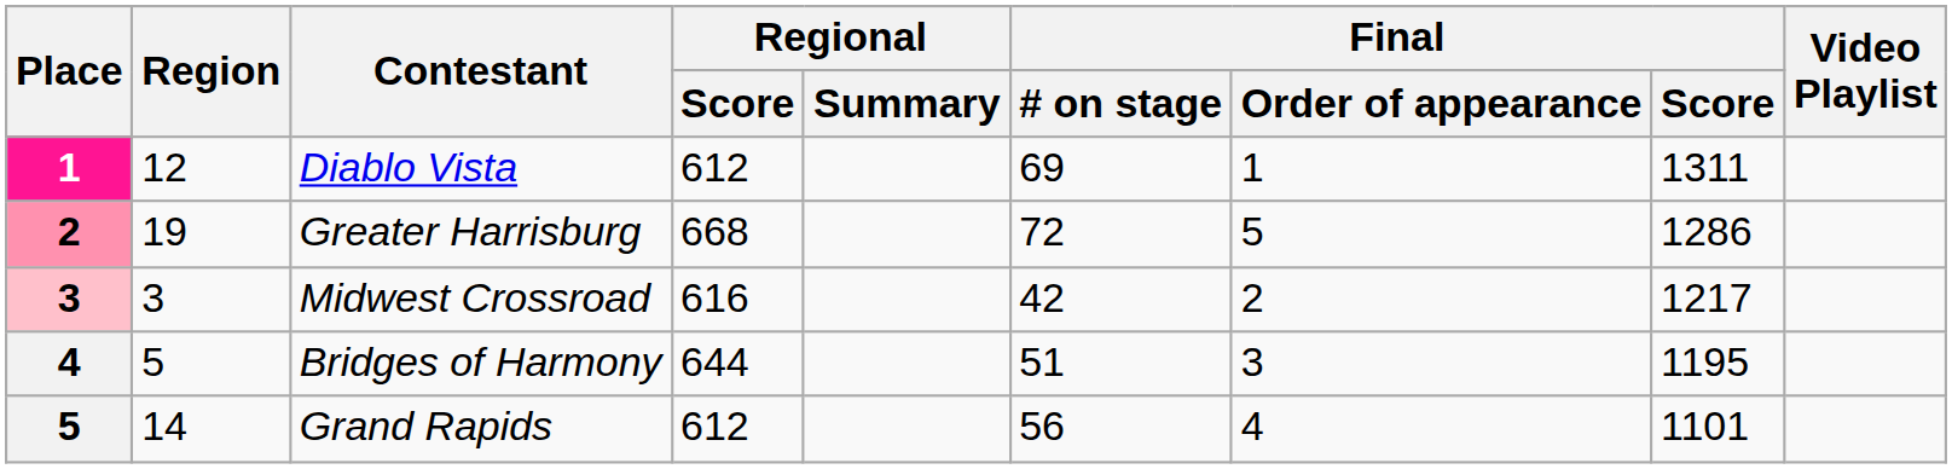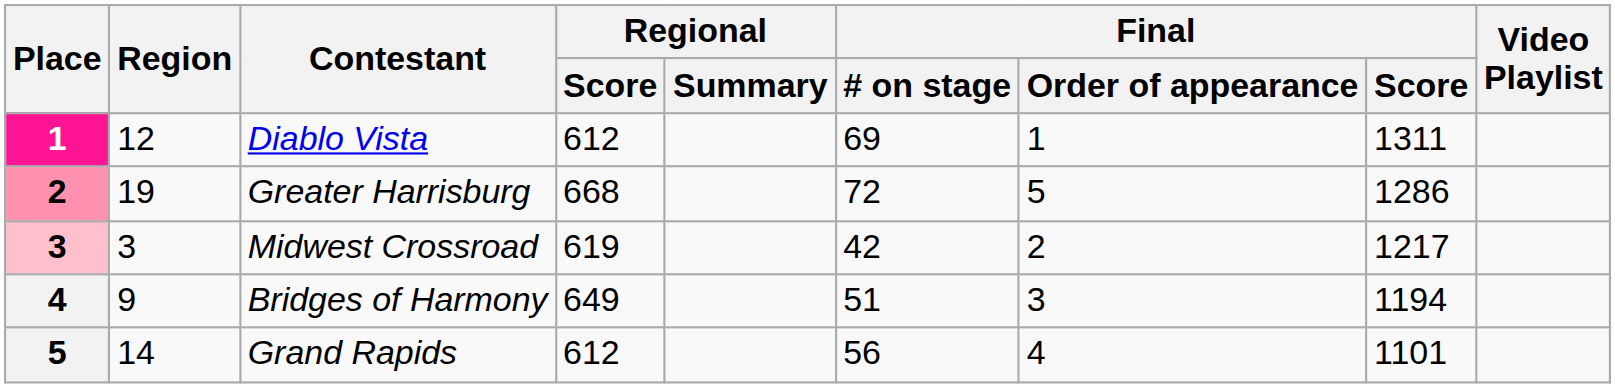Midwest Crossroad | Regional / Score: 616 -> 619
Bridges of Harmony | Region: 5 -> 9
Bridges of Harmony | Regional / Score: 644 -> 649
Bridges of Harmony | Final / Score: 1195 -> 1194
